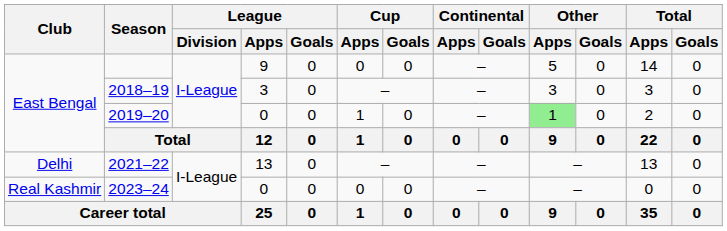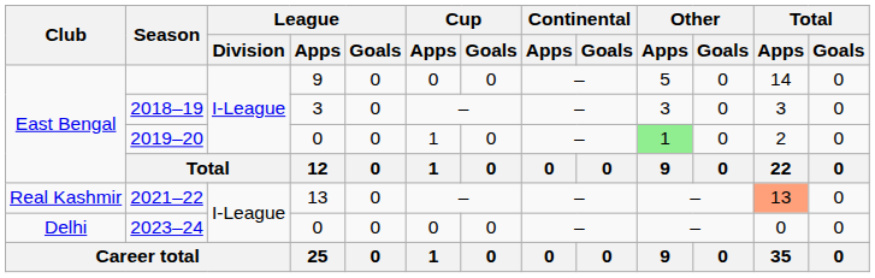2021–22 | Club: Delhi -> Real Kashmir
2021–22 | Total / Apps: no background -> lightsalmon background
2023–24 | Club: Real Kashmir -> Delhi
